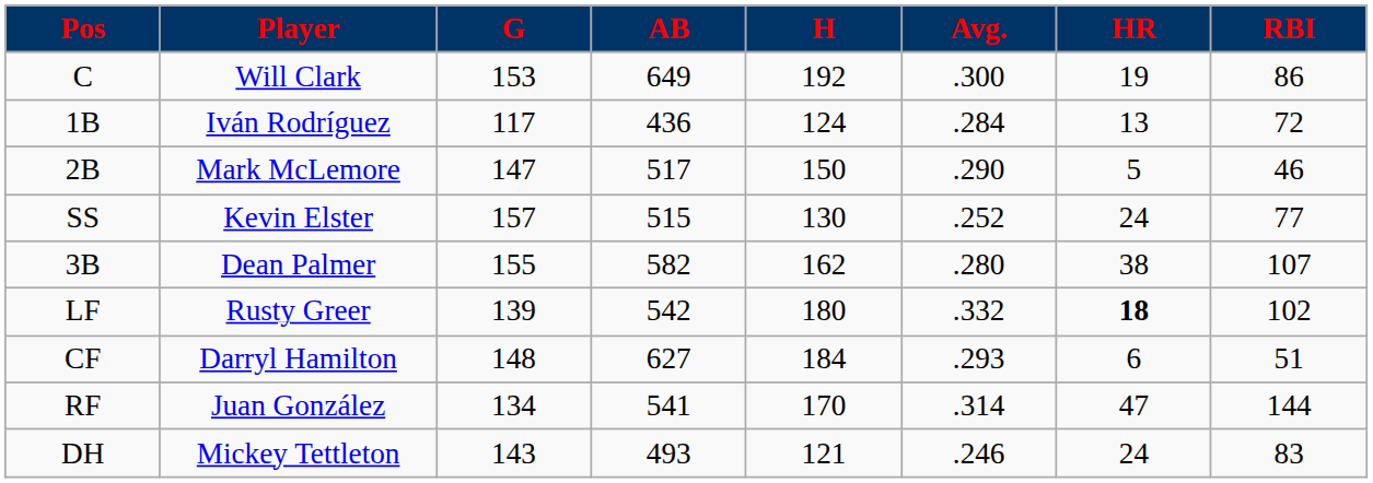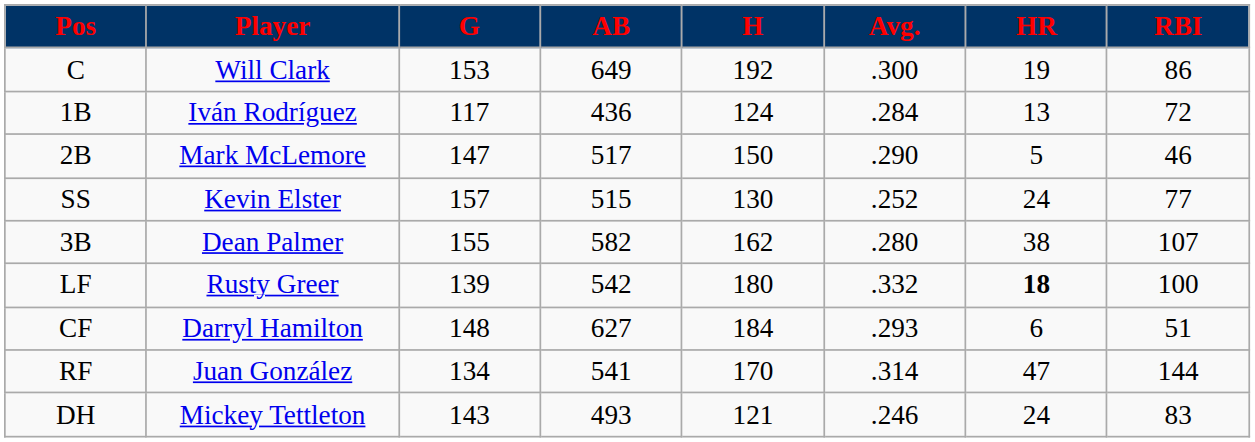LF | RBI: 102 -> 100
